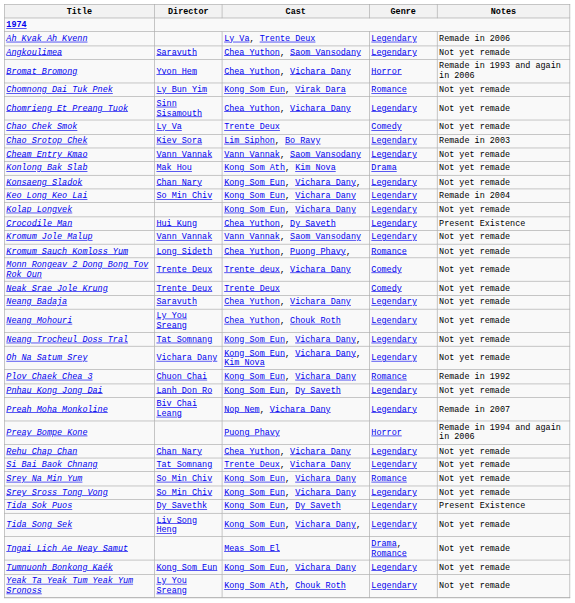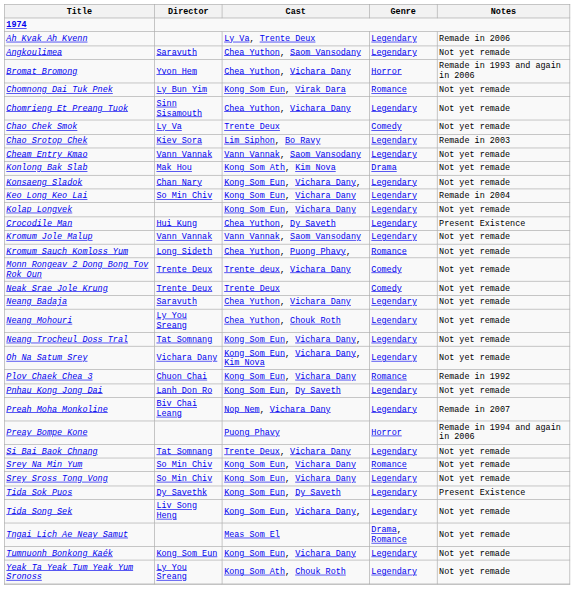- row: Rehu Chap Chan | Chan Nary | Chea Yuthon, Vichara Dany | Legendary | Not yet remade
